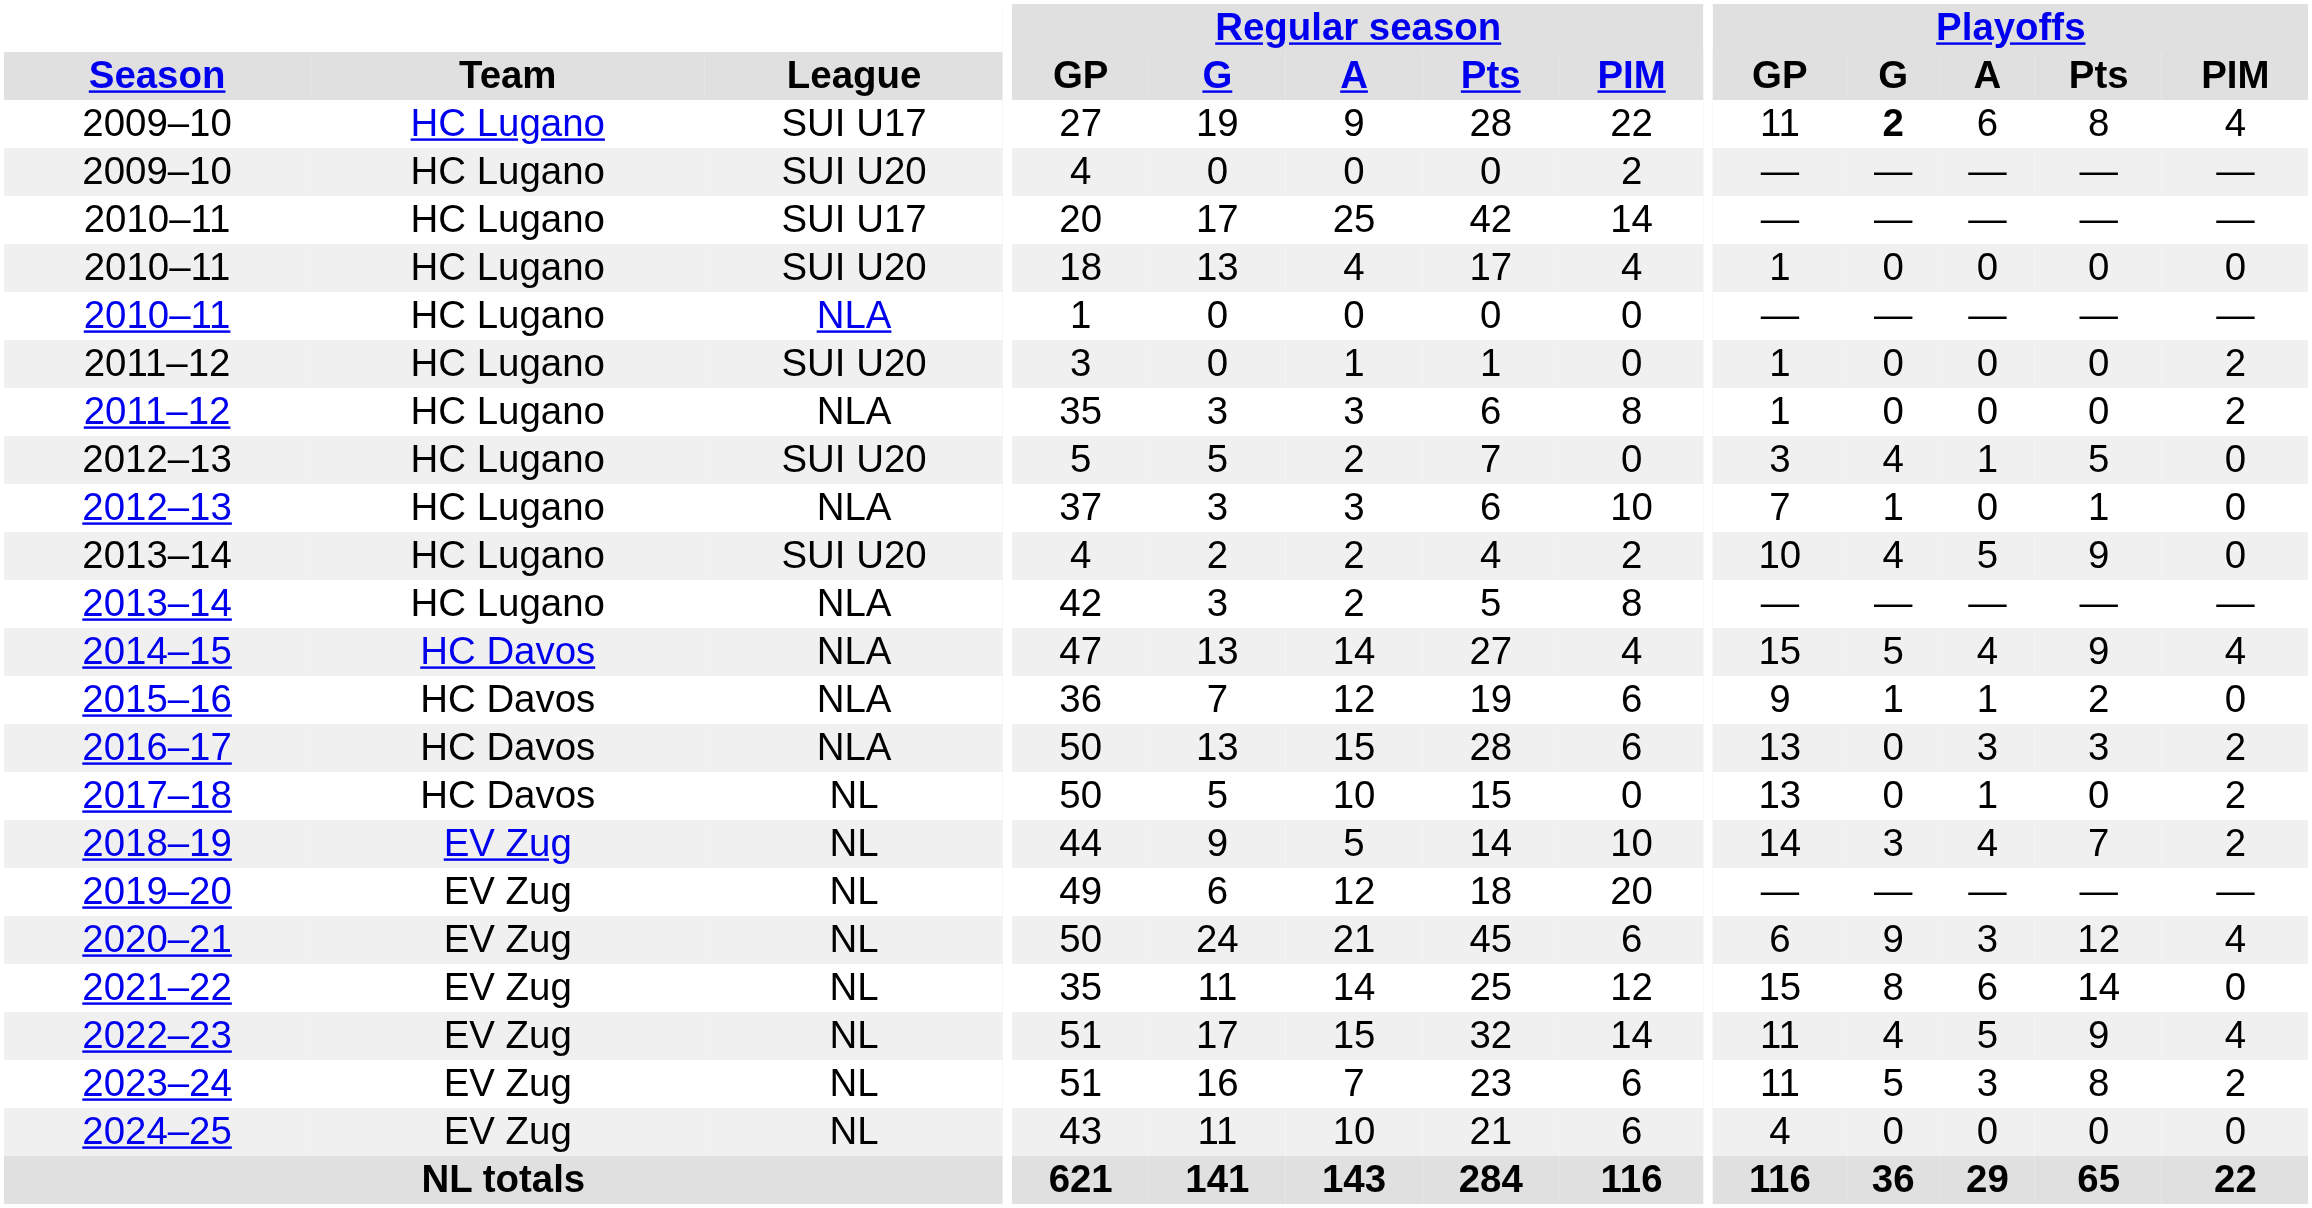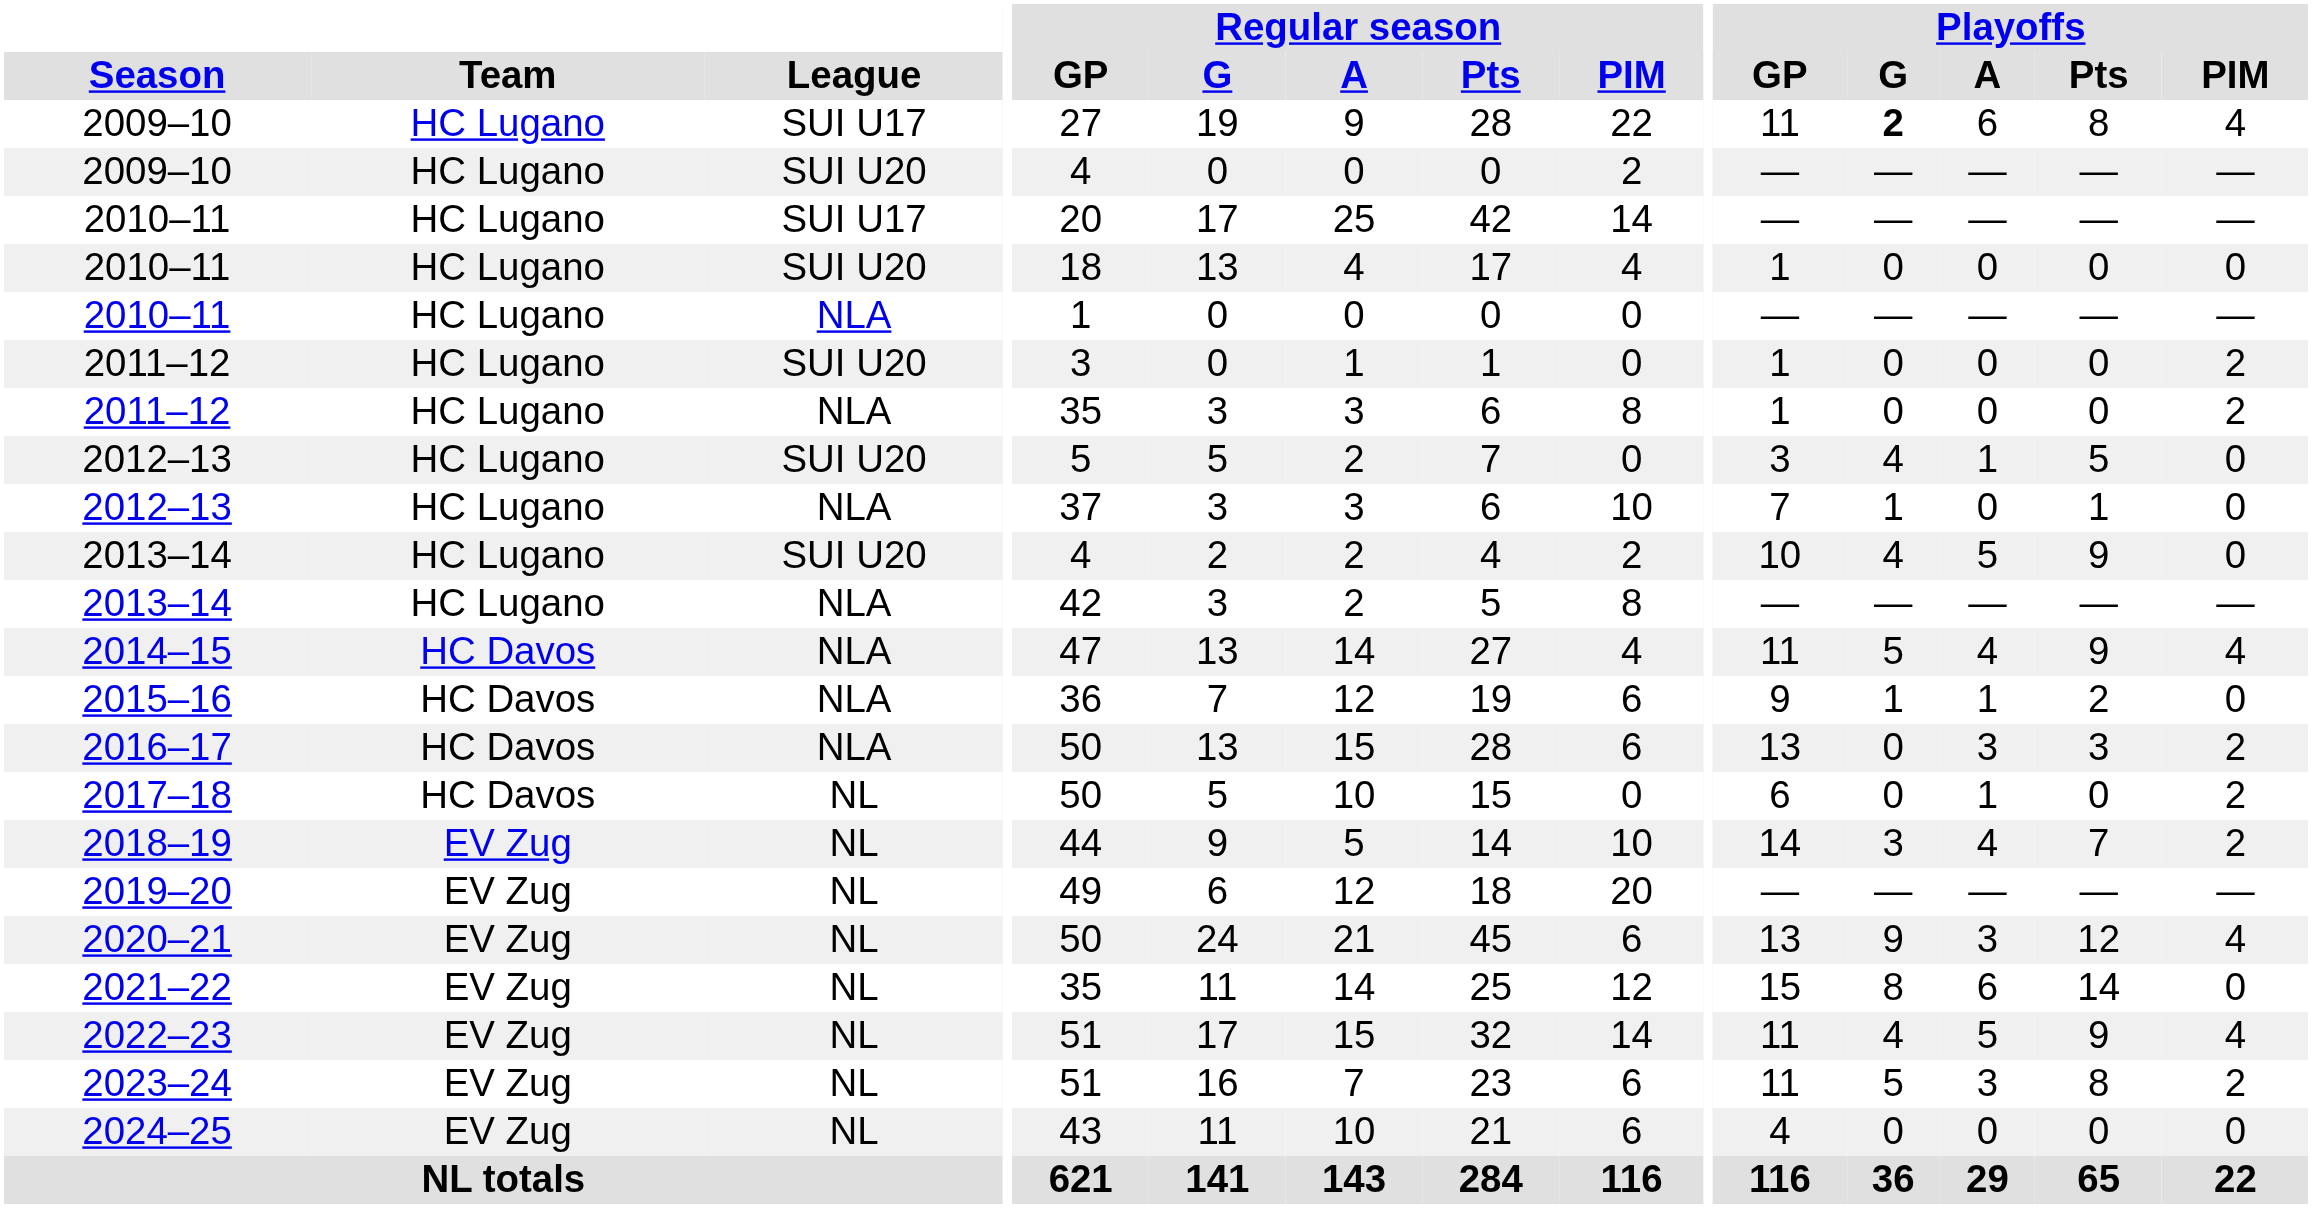2014–15 | Playoffs / GP: 15 -> 11
2017–18 | Playoffs / GP: 13 -> 6
2020–21 | Playoffs / GP: 6 -> 13
